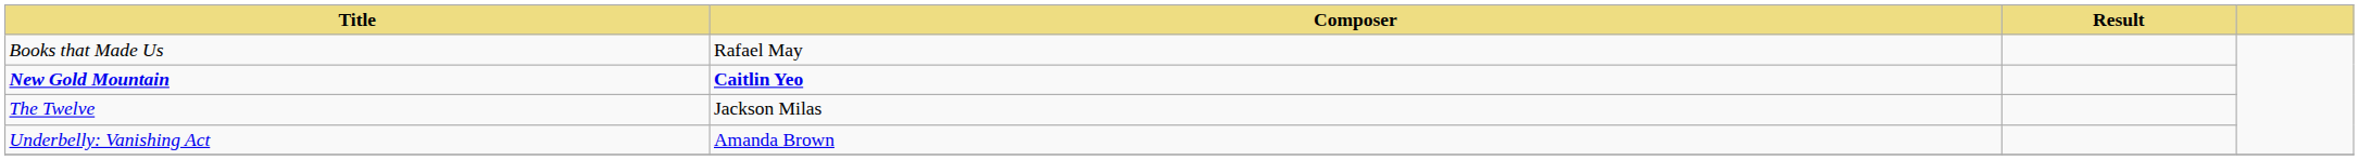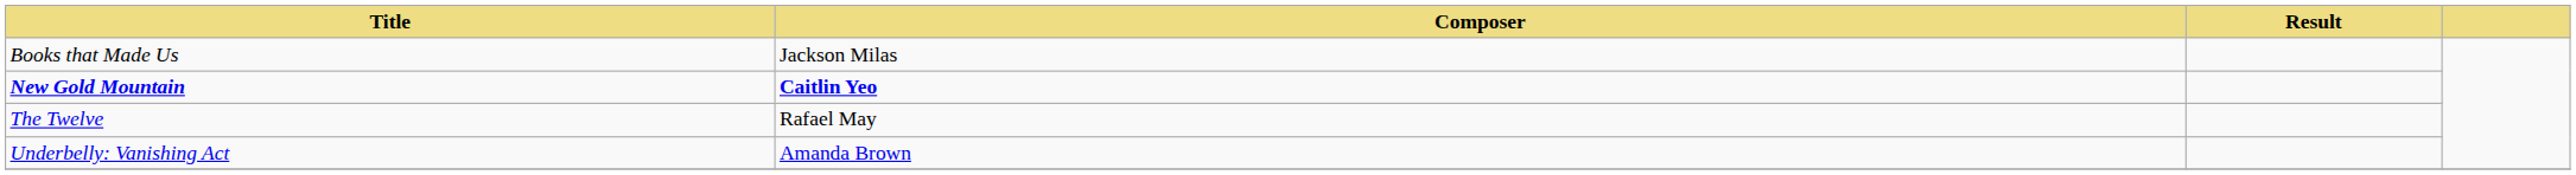Books that Made Us | Composer: Rafael May -> Jackson Milas
The Twelve | Composer: Jackson Milas -> Rafael May
